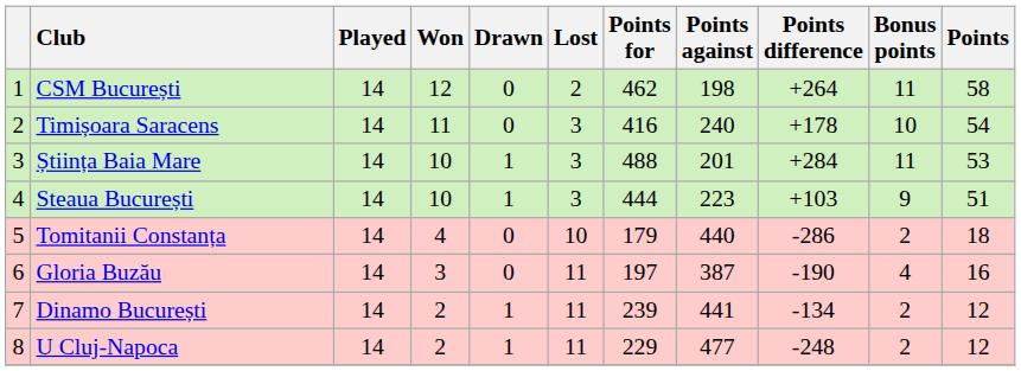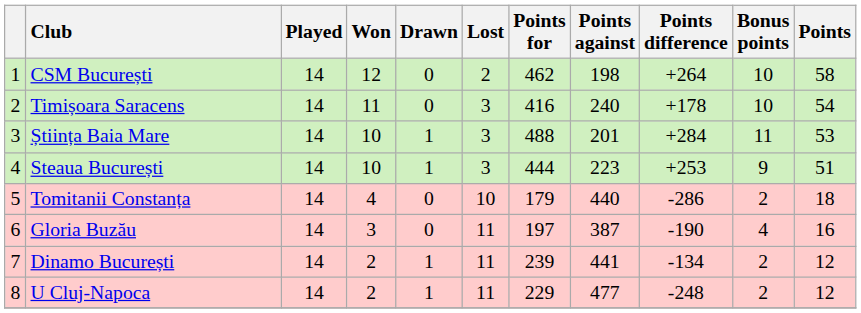CSM București | Bonus points: 11 -> 10
Steaua București | Points difference: +103 -> +253
